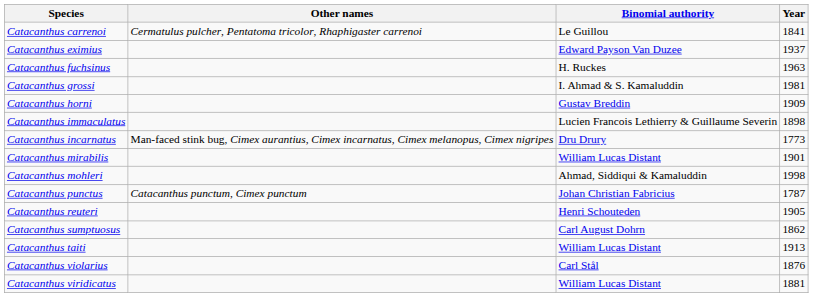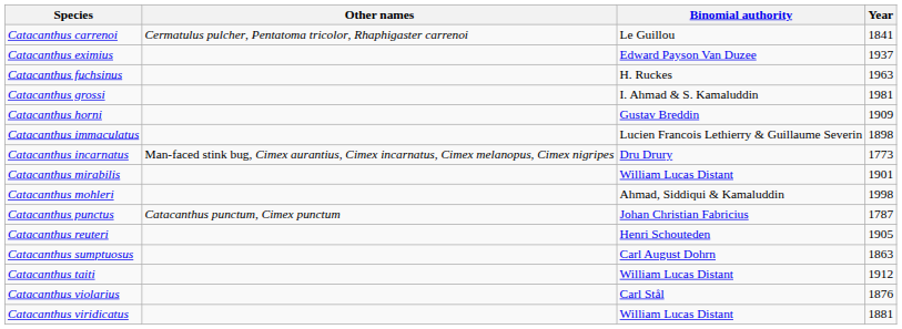Catacanthus sumptuosus | Year: 1862 -> 1863
Catacanthus taiti | Year: 1913 -> 1912
